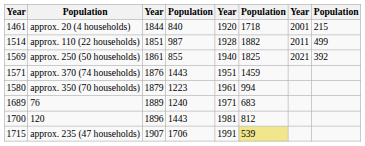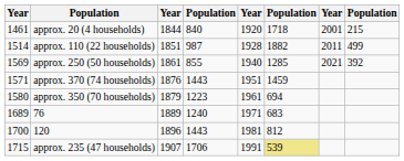approx. 250 (50 households) | column 6: 1825 -> 1285
approx. 350 (70 households) | column 6: 994 -> 694
